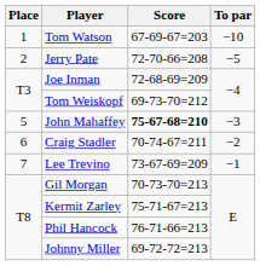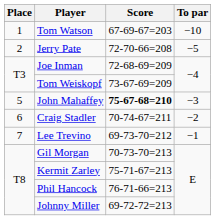Tom Weiskopf | Score: 69-73-70=212 -> 73-67-69=209
Lee Trevino | Score: 73-67-69=209 -> 69-73-70=212
